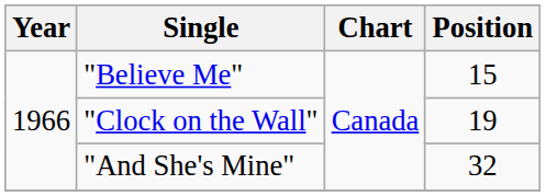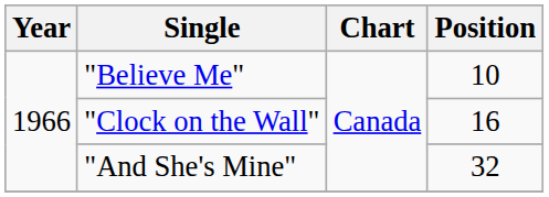"Believe Me" | Position: 15 -> 10
"Clock on the Wall" | Position: 19 -> 16
